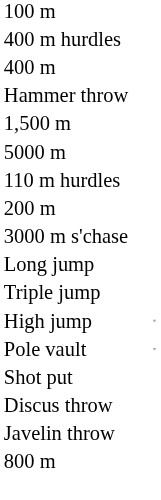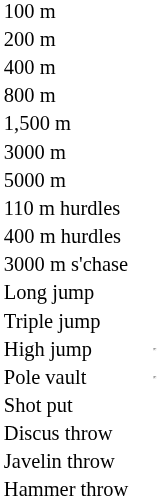rows swapped: 200 m <-> 400 m hurdles
rows swapped: 800 m <-> Hammer throw
+ row: 3000 m
